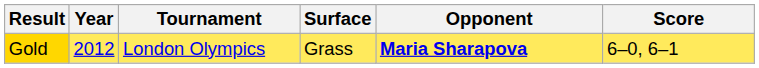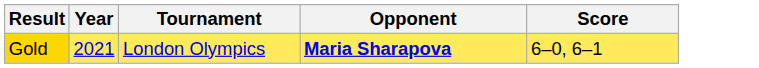- column: Surface | Grass
Gold | Year: 2012 -> 2021
